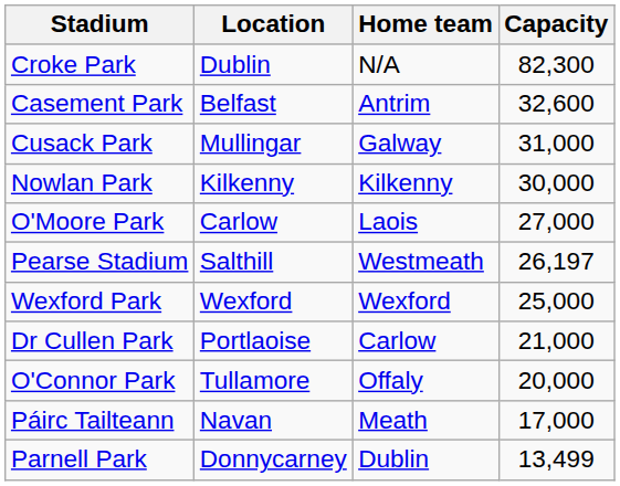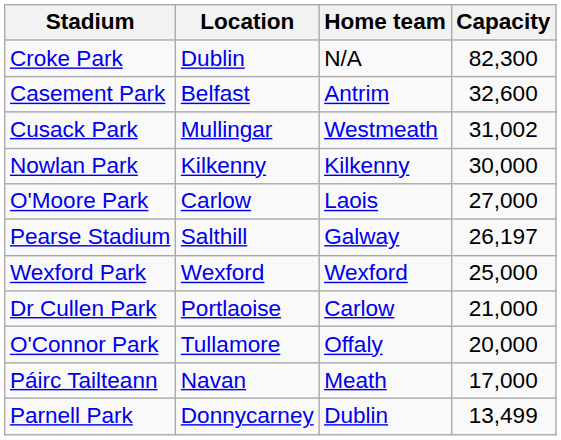Cusack Park | Home team: Galway -> Westmeath
Cusack Park | Capacity: 31,000 -> 31,002
Pearse Stadium | Home team: Westmeath -> Galway
